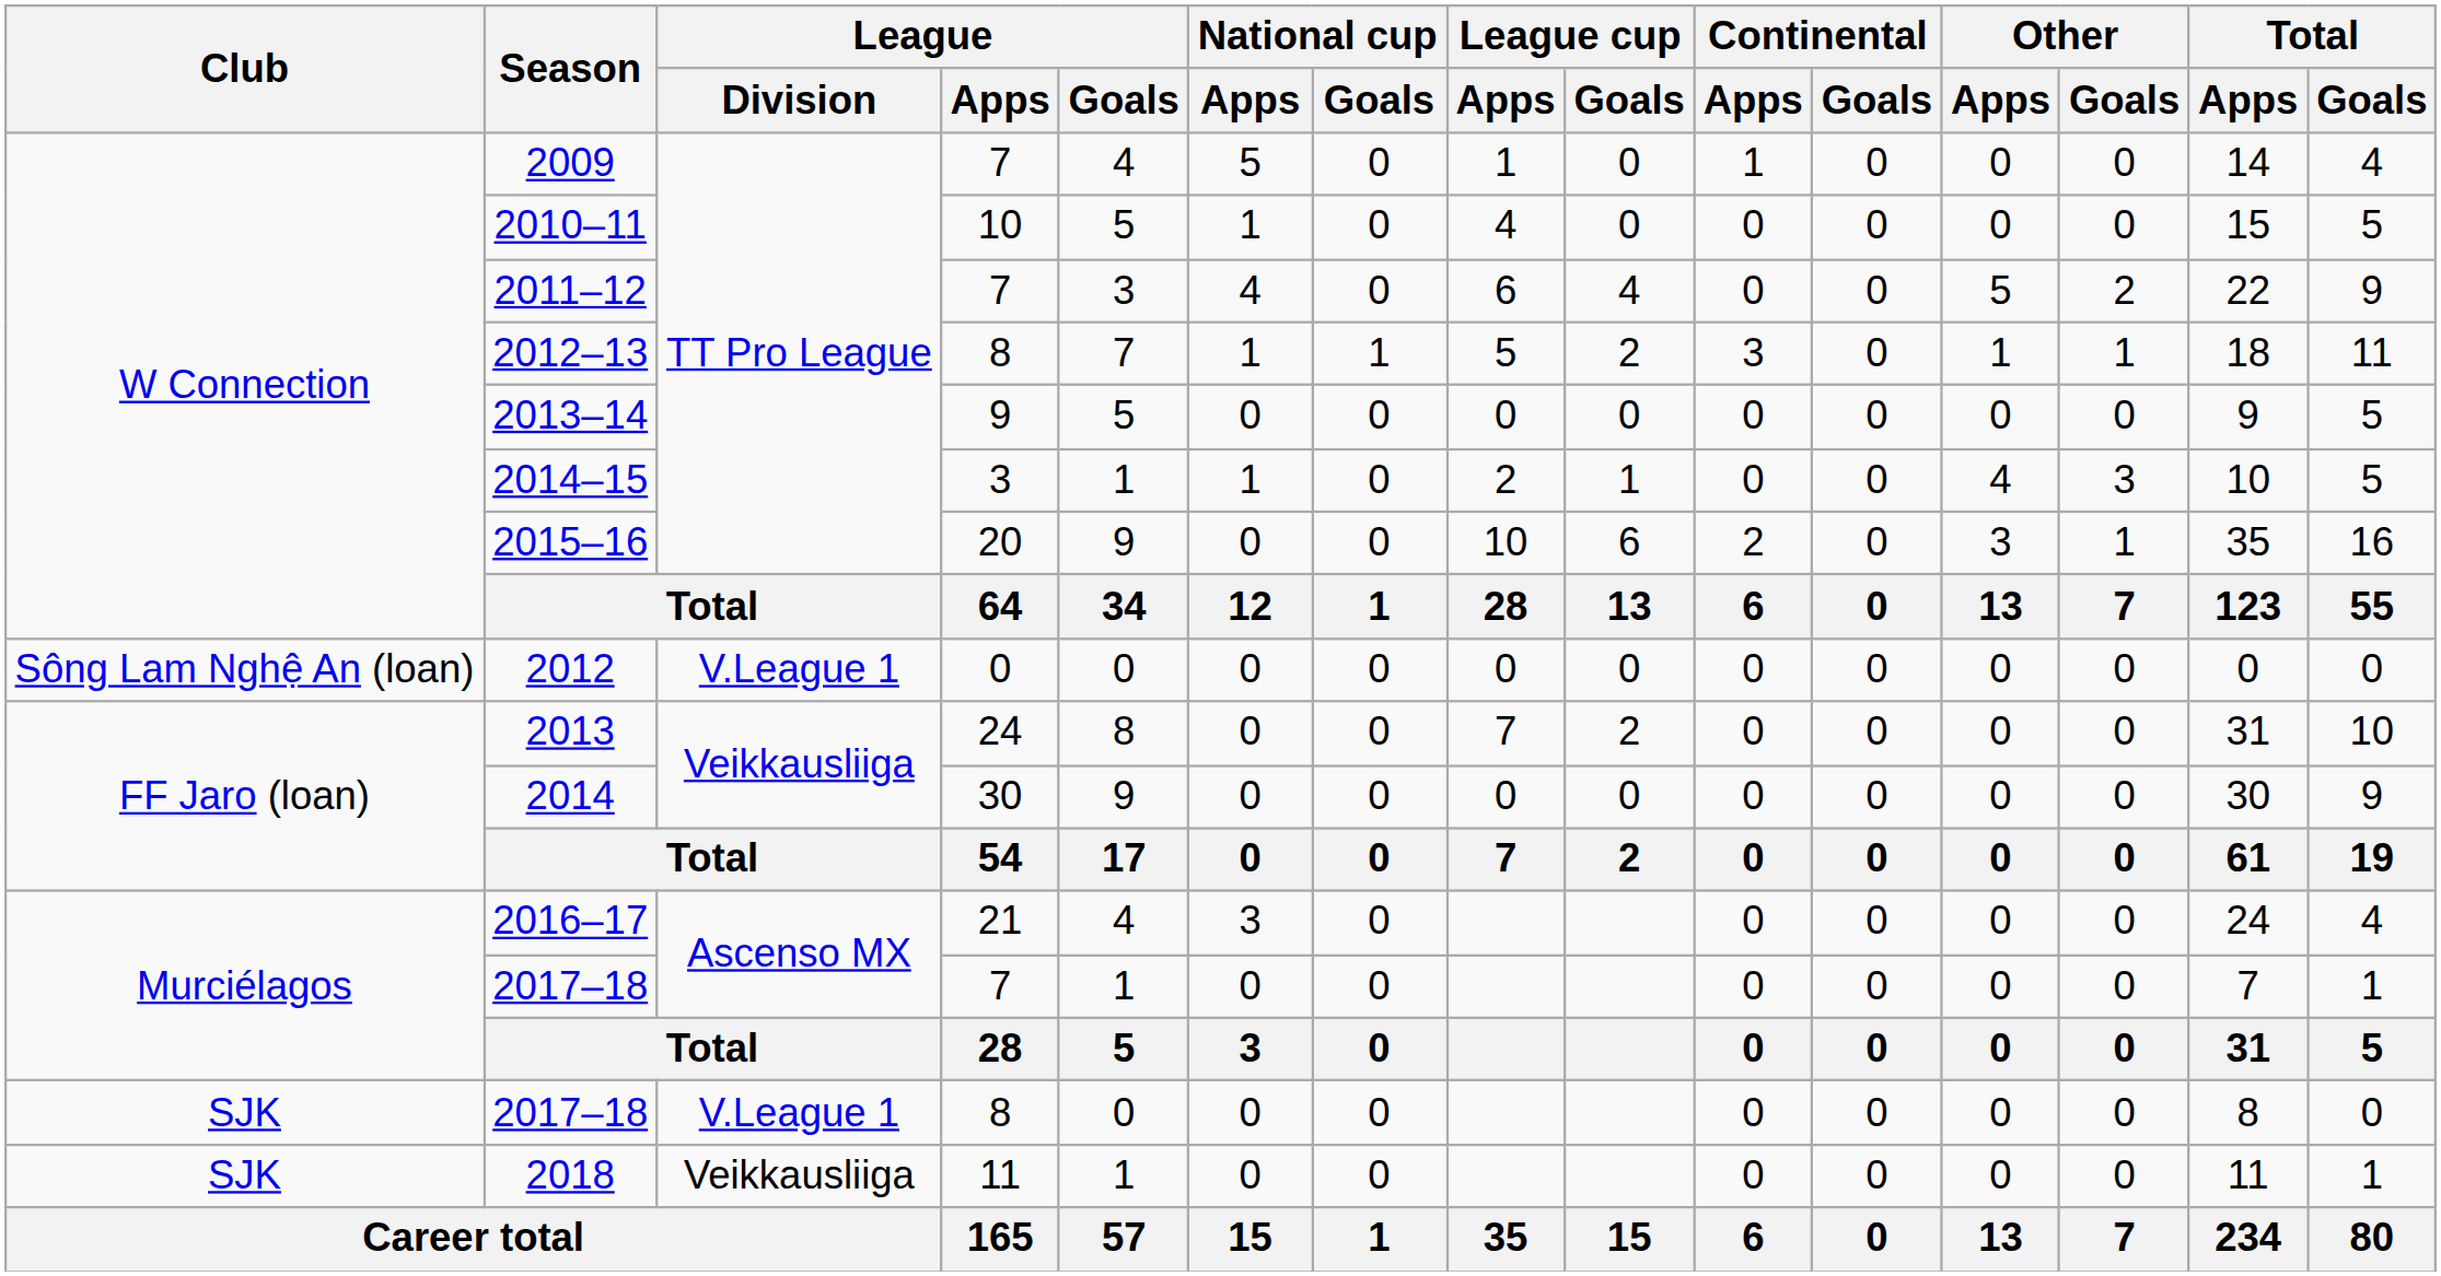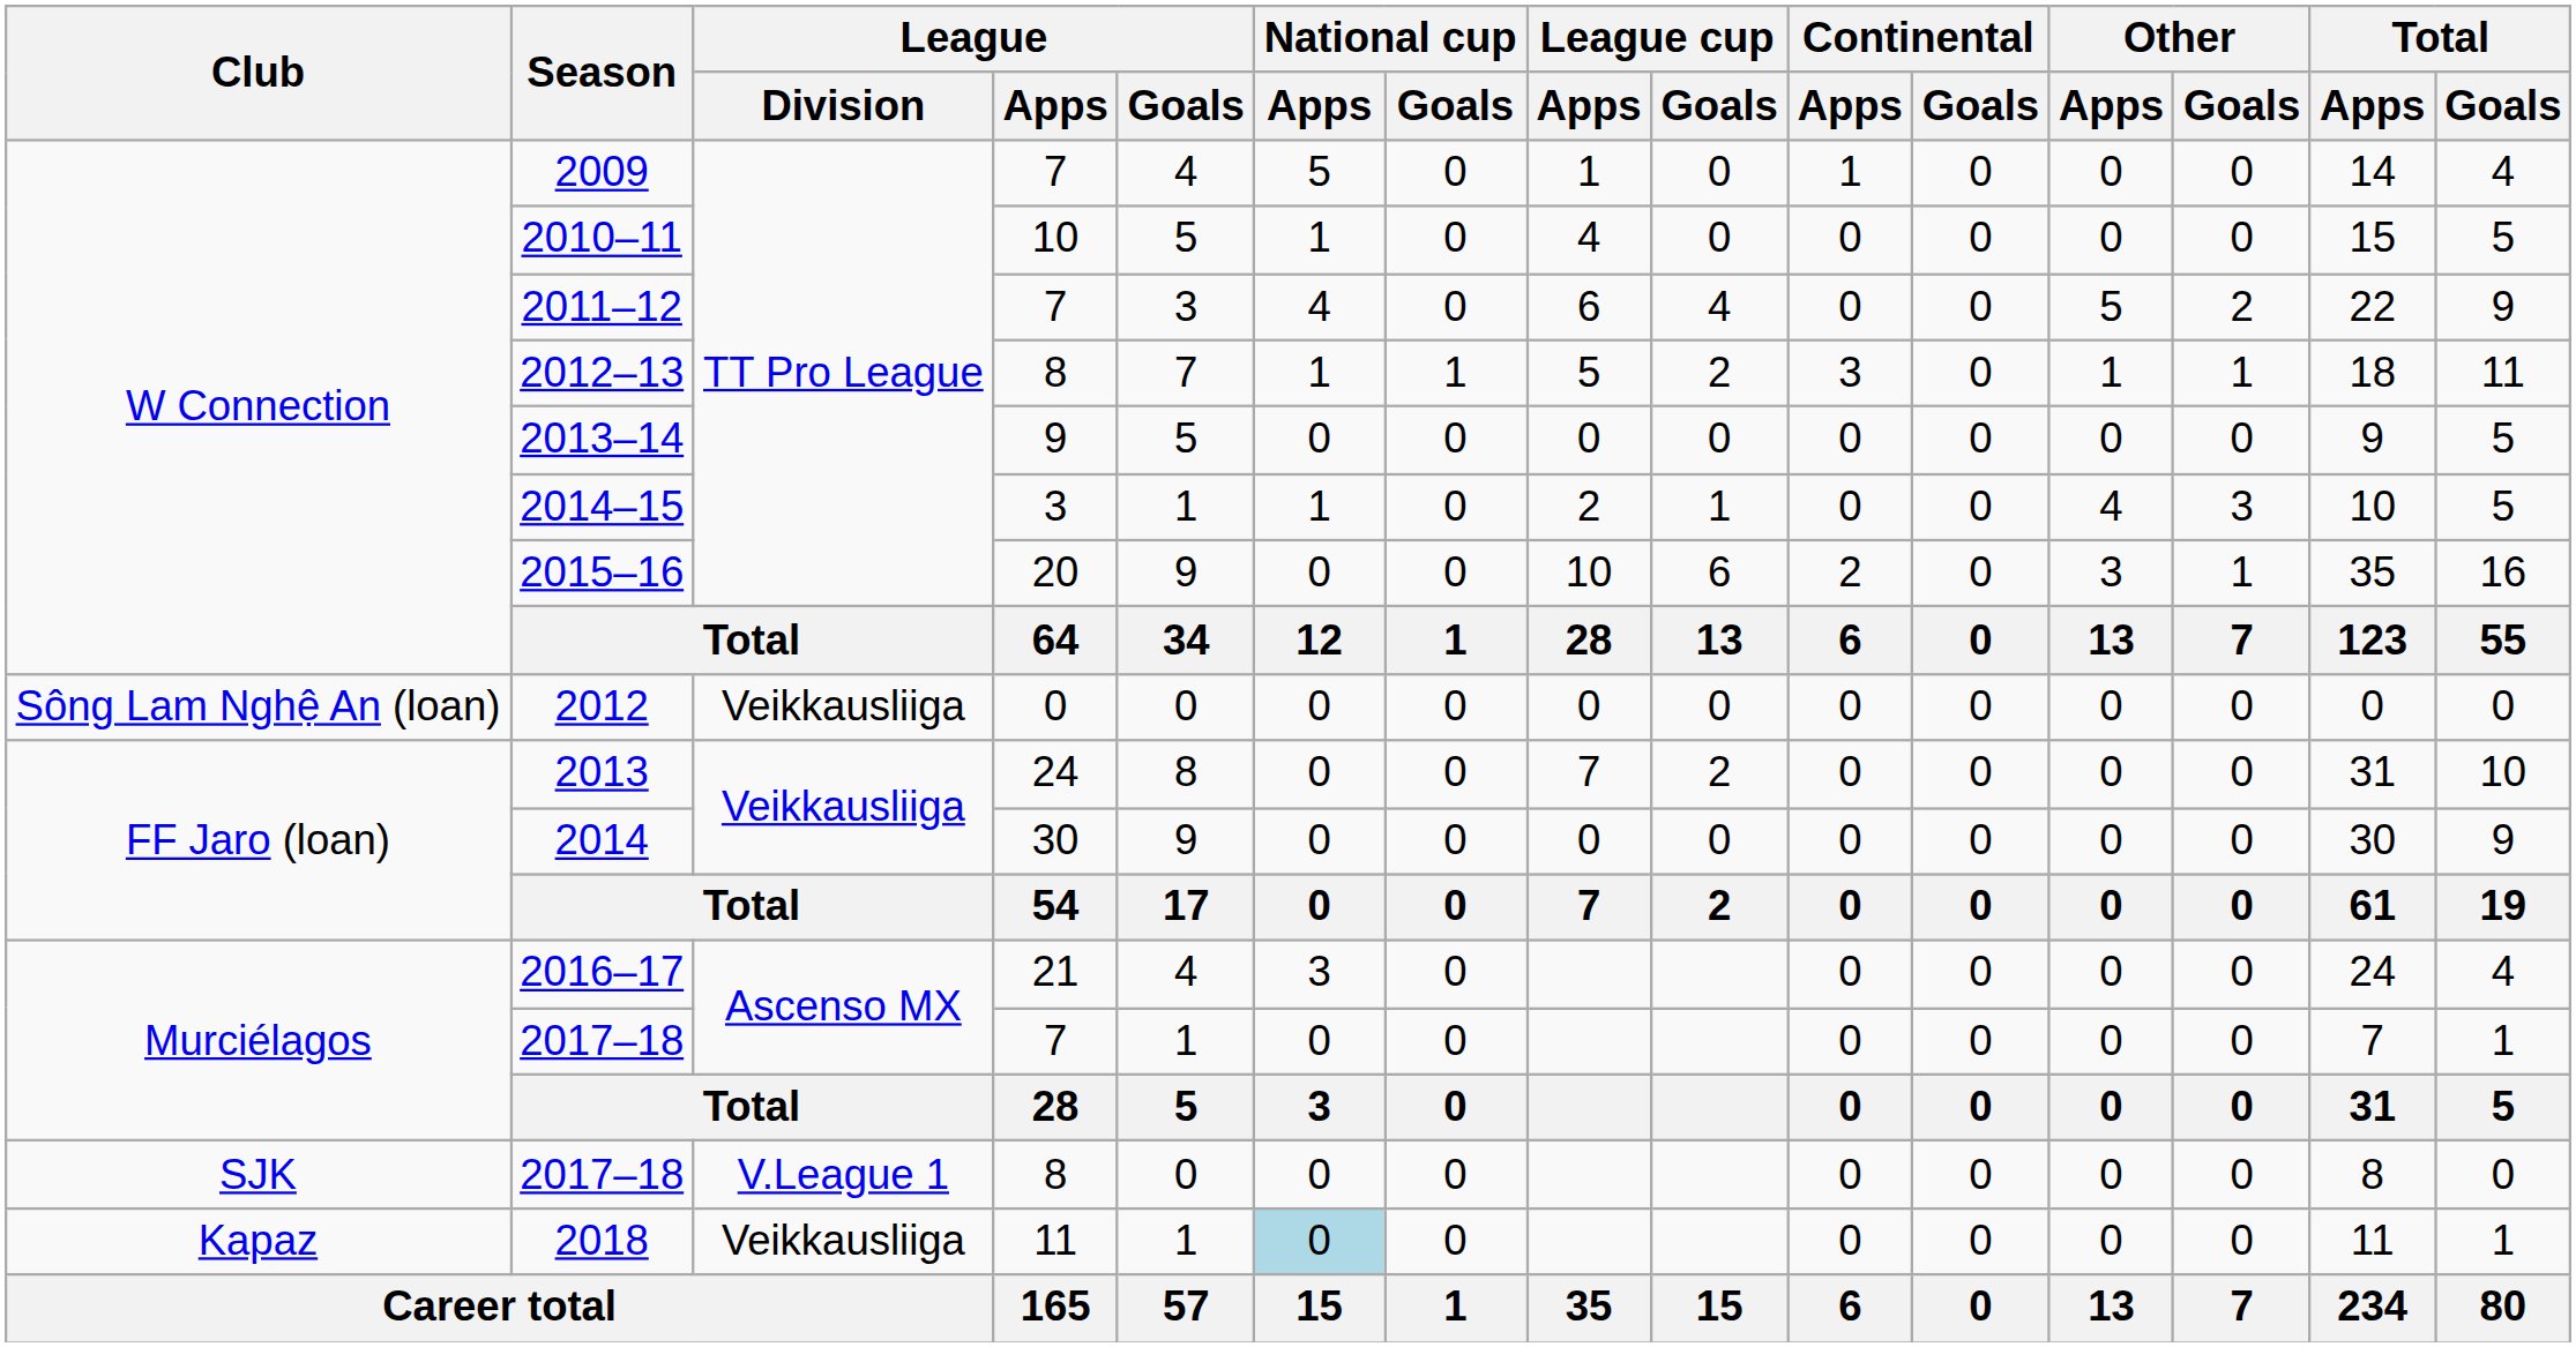2012 | League / Division: V.League 1 -> Veikkausliiga
2018 | Club: SJK -> Kapaz
2018 | National cup / Apps: no background -> lightblue background
